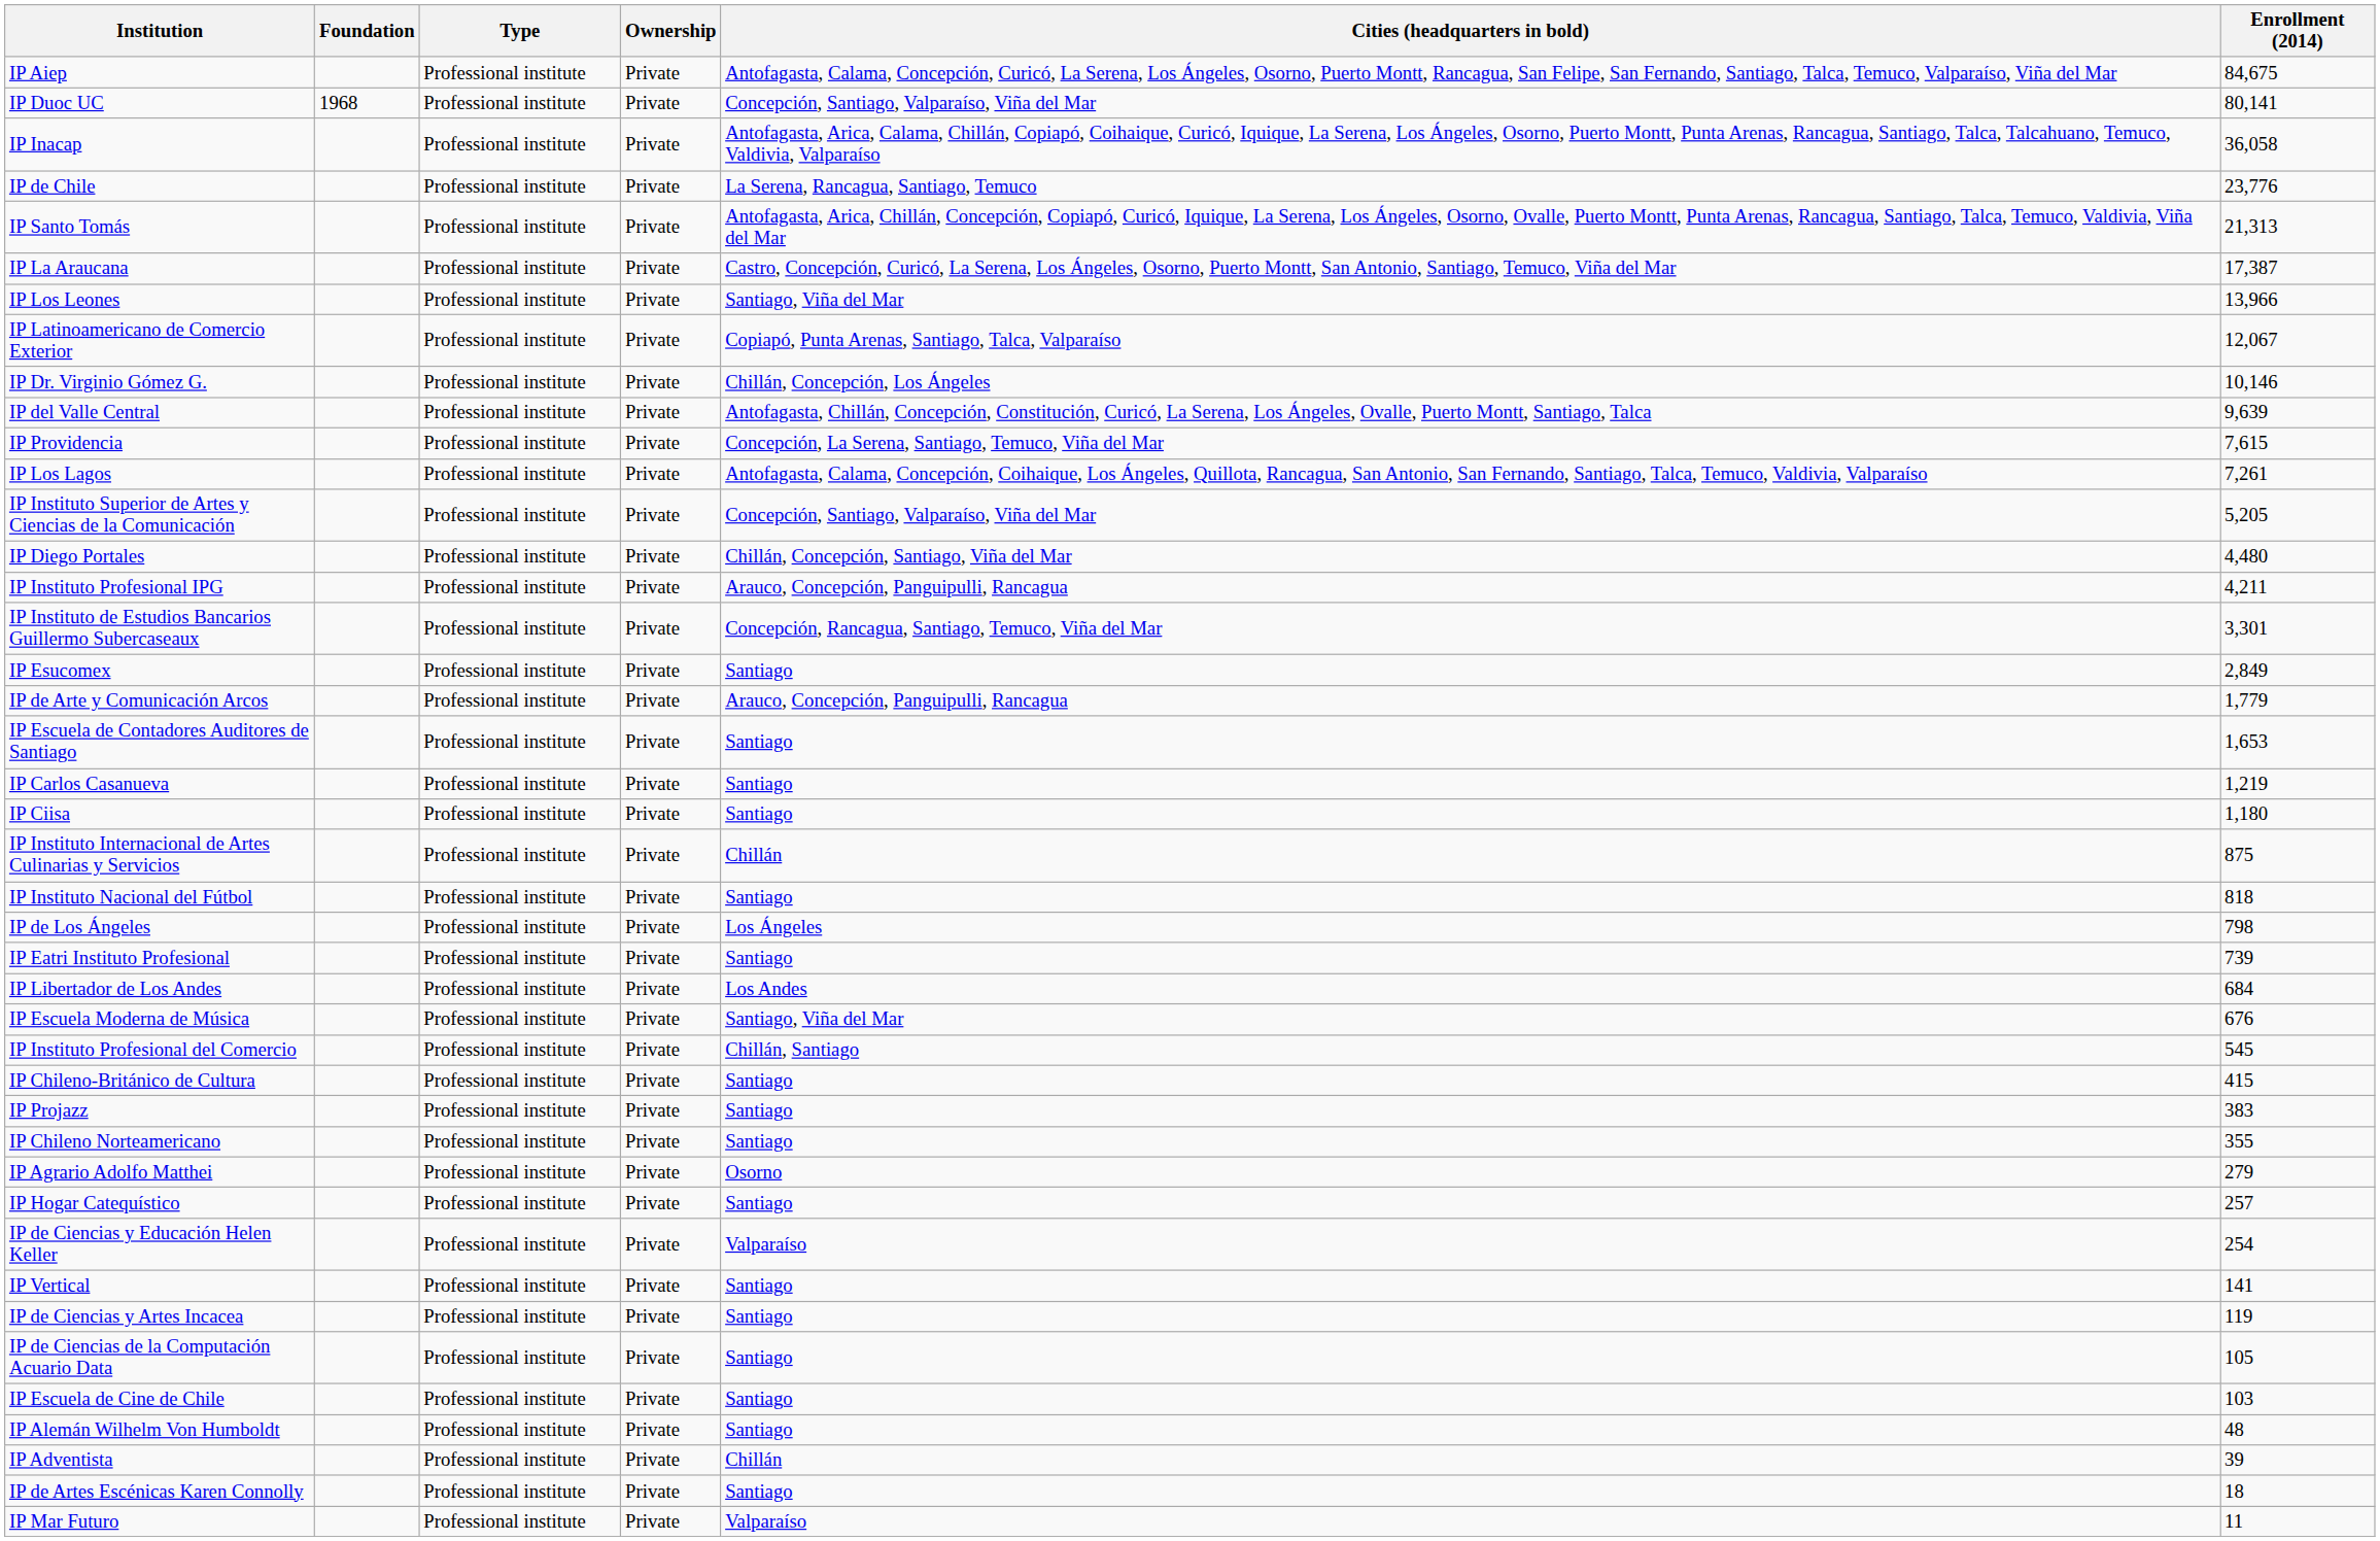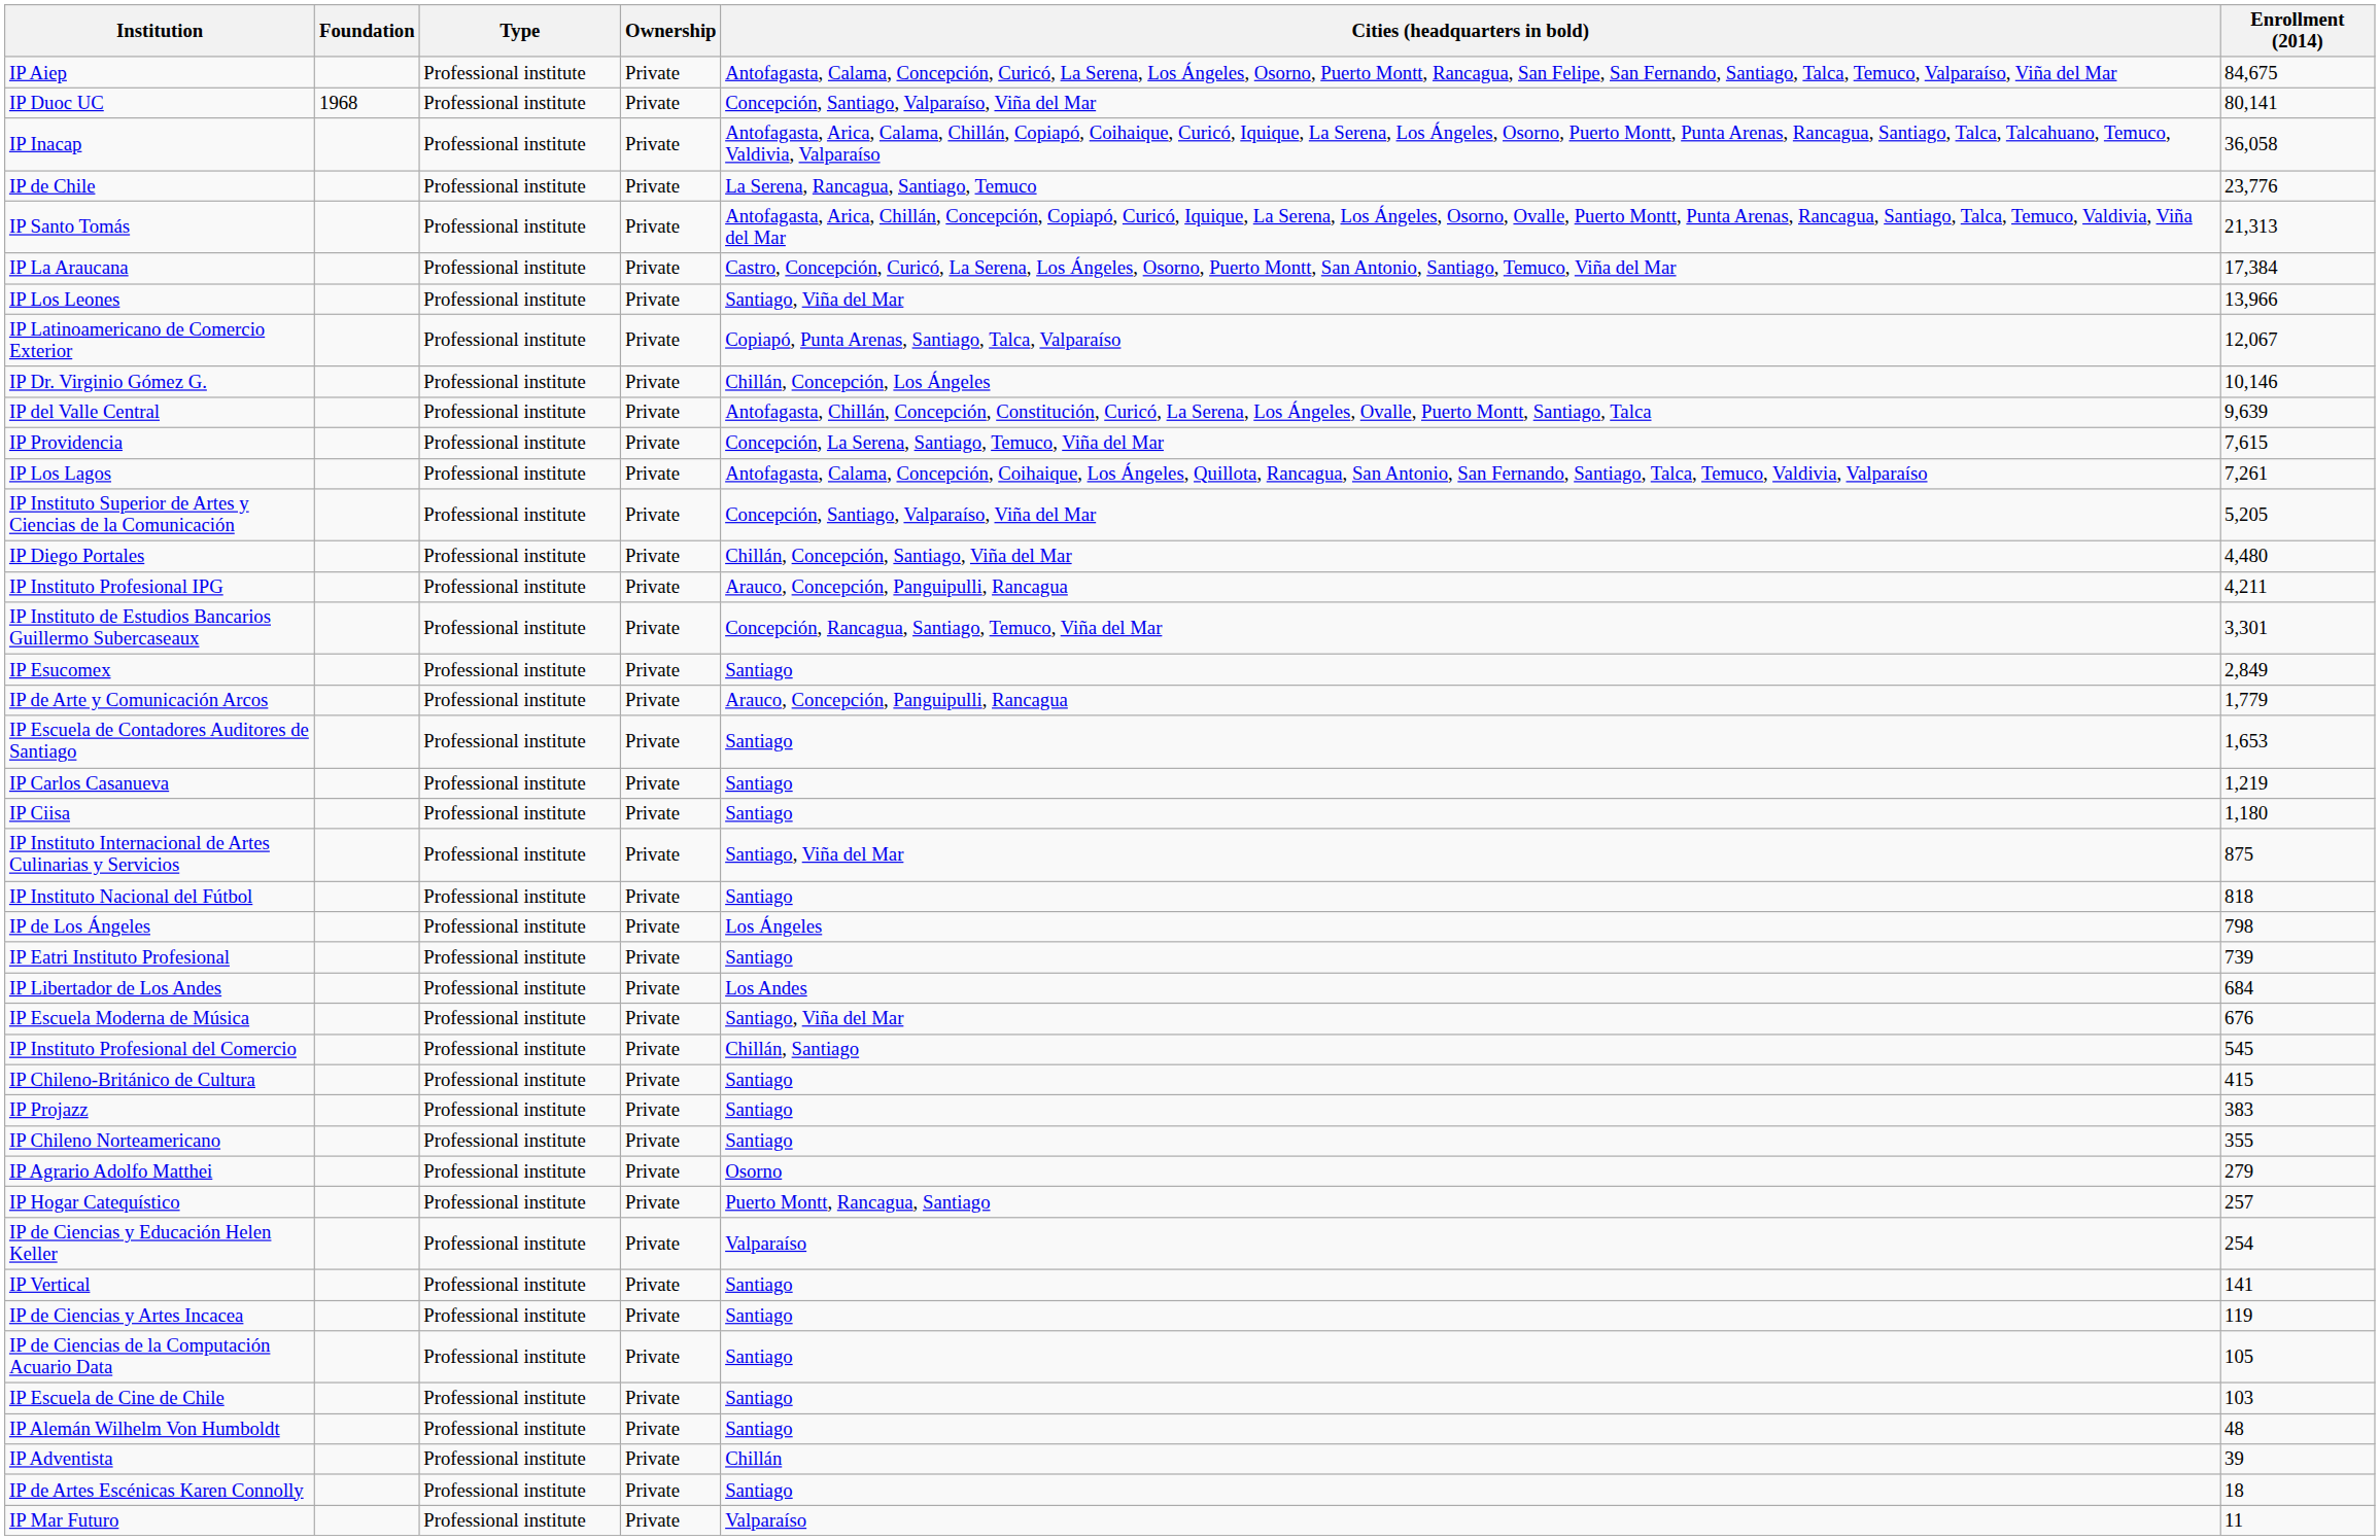IP La Araucana | Enrollment (2014): 17,387 -> 17,384
IP Instituto Internacional de Artes Culinarias y Servicios | Cities (headquarters in bold): Chillán -> Santiago, Viña del Mar
IP Hogar Catequístico | Cities (headquarters in bold): Santiago -> Puerto Montt, Rancagua, Santiago
